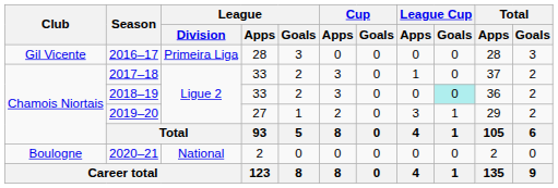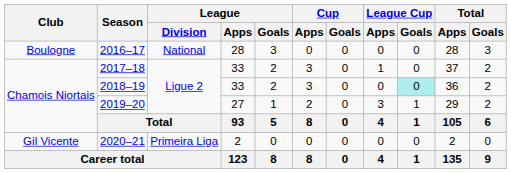2016–17 | Club: Gil Vicente -> Boulogne
2016–17 | League / Division: Primeira Liga -> National
2020–21 | Club: Boulogne -> Gil Vicente
2020–21 | League / Division: National -> Primeira Liga
